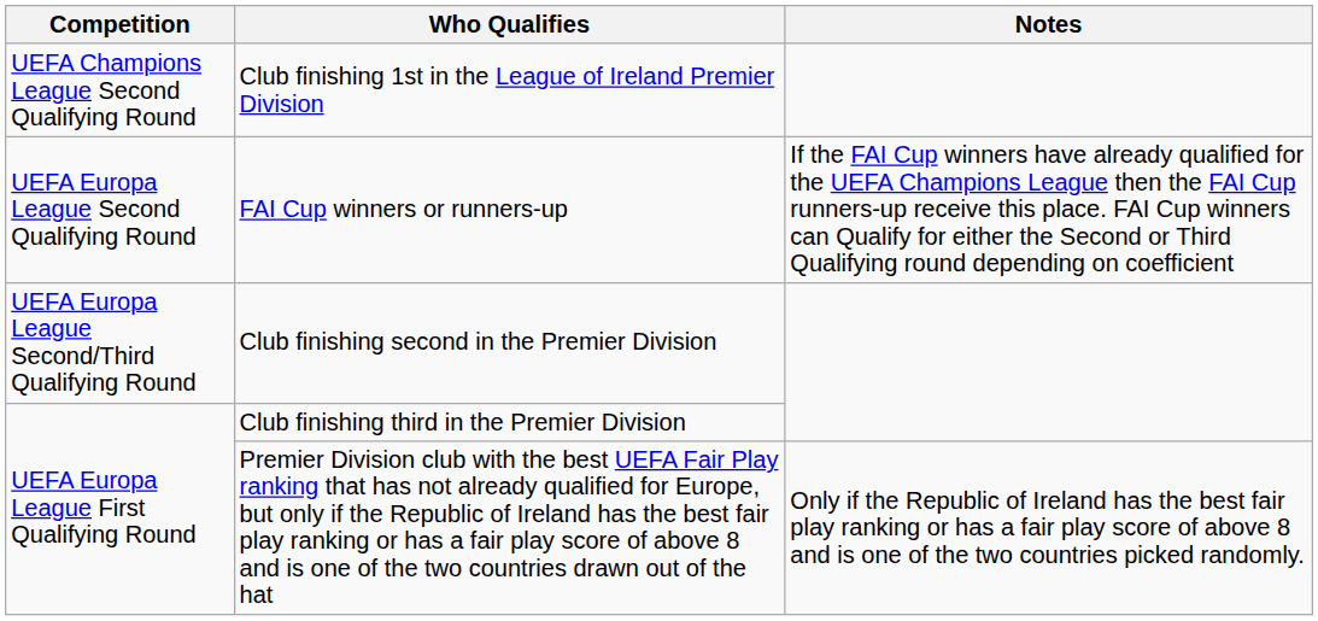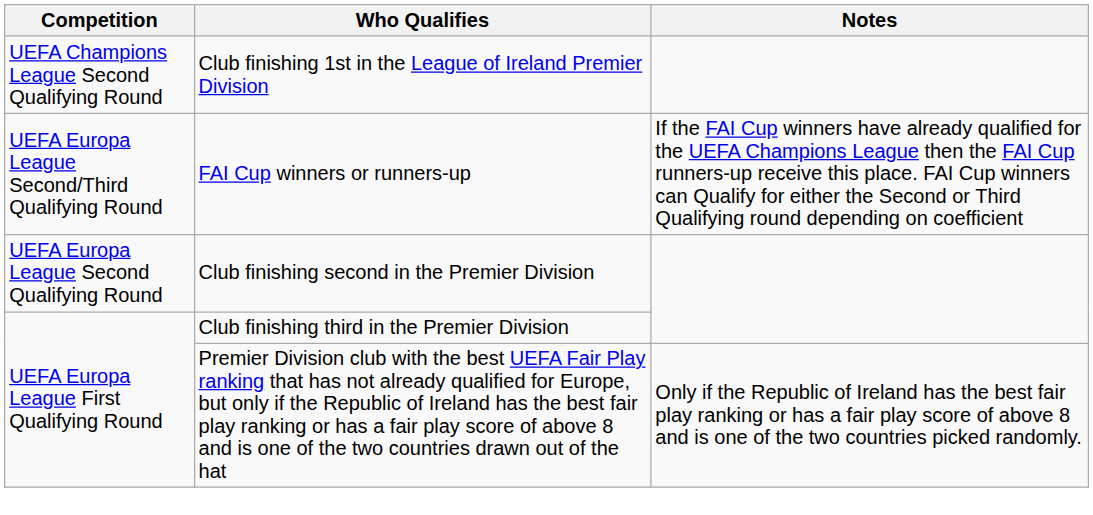FAI Cup winners or runners-up | Competition: UEFA Europa League Second Qualifying Round -> UEFA Europa League Second/Third Qualifying Round
Club finishing second in the Premier Division | Competition: UEFA Europa League Second/Third Qualifying Round -> UEFA Europa League Second Qualifying Round
